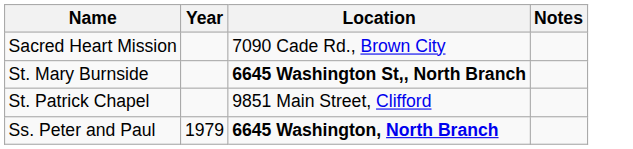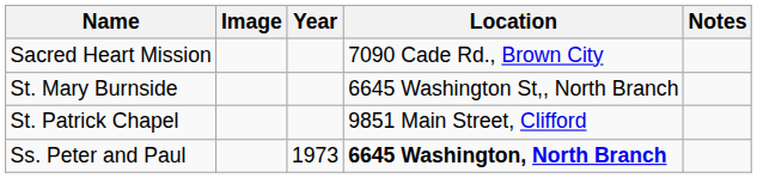+ column: Image
St. Mary Burnside | Location: bold -> normal
Ss. Peter and Paul | Year: 1979 -> 1973
